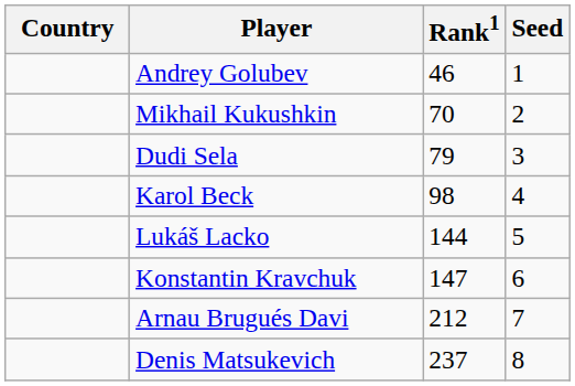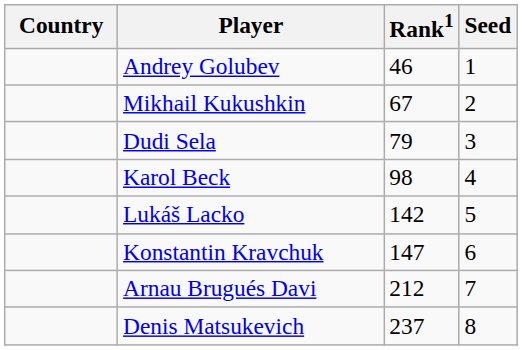Mikhail Kukushkin | Rank1: 70 -> 67
Lukáš Lacko | Rank1: 144 -> 142
